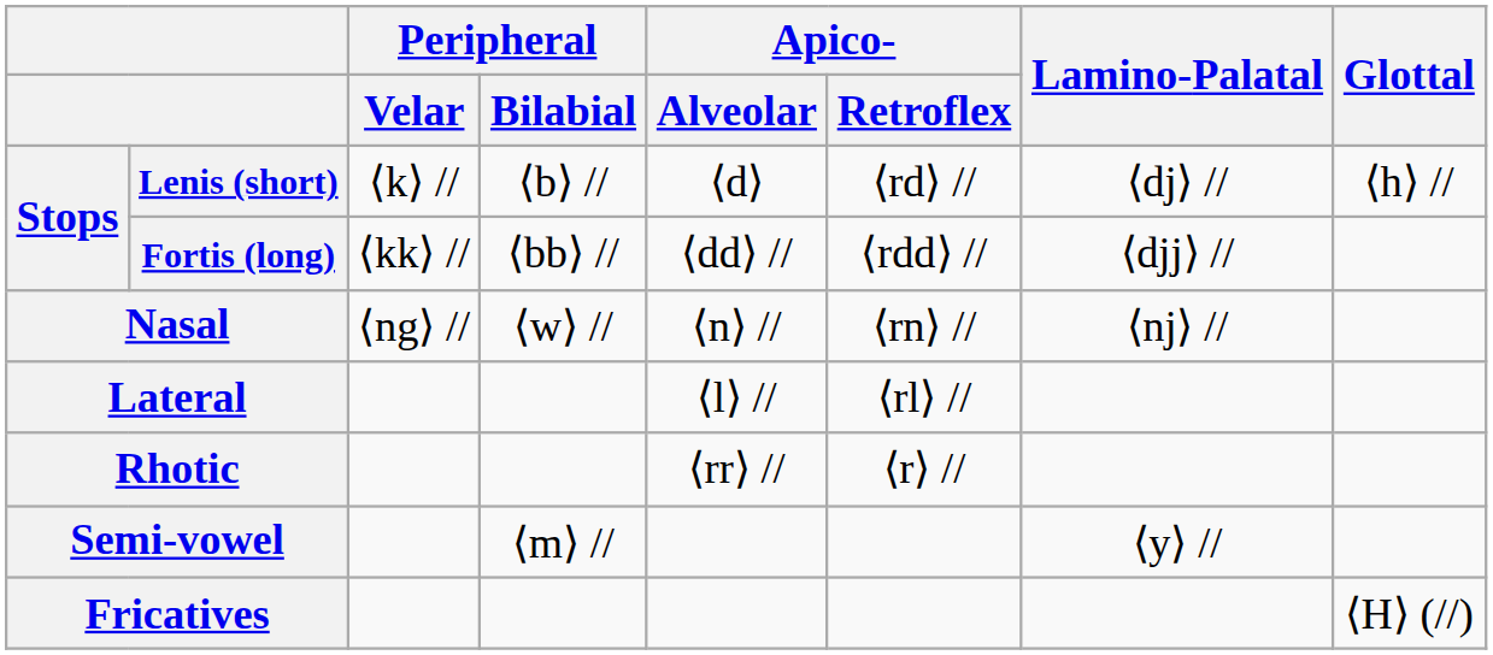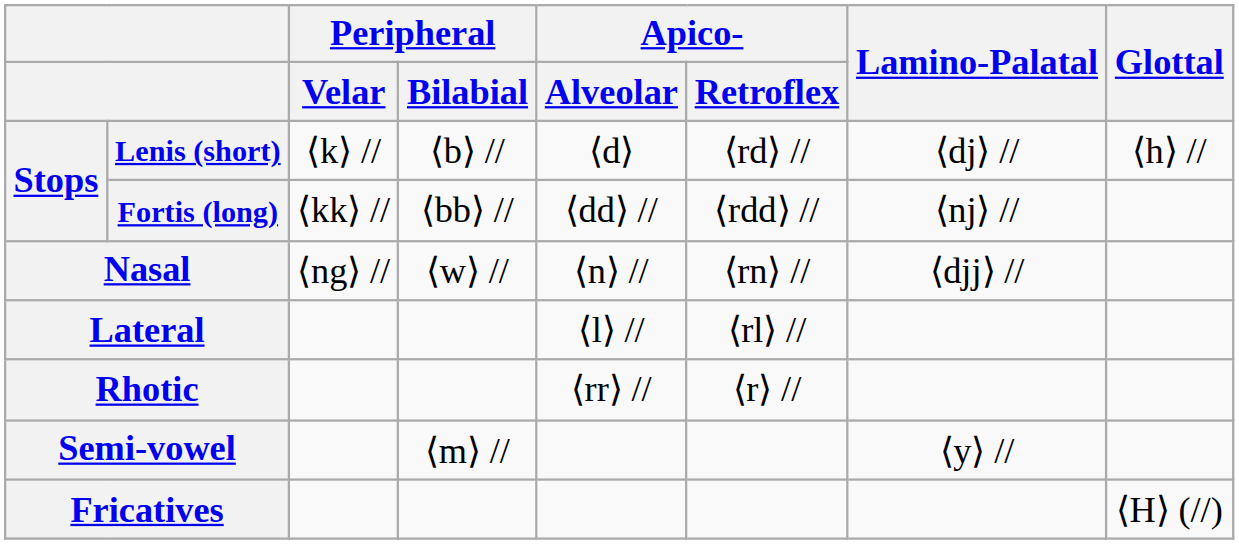Fortis (long) | Lamino-Palatal: ⟨djj⟩ // -> ⟨nj⟩ //
Nasal | Lamino-Palatal: ⟨nj⟩ // -> ⟨djj⟩ //
